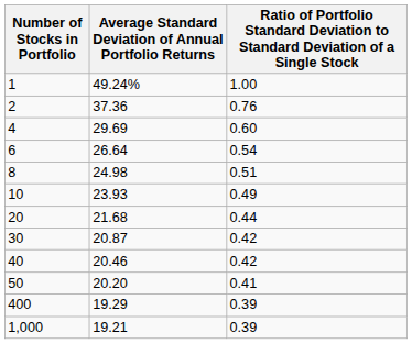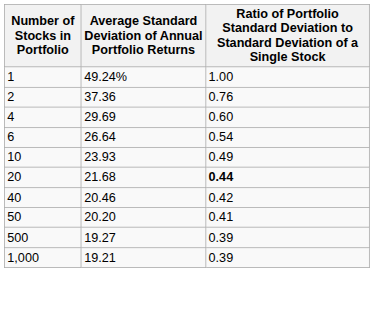- row: 8 | 24.98 | 0.51
20 | column 3: normal -> bold
- row: 30 | 20.87 | 0.42
- row: 400 | 19.29 | 0.39
+ row: 500 | 19.27 | 0.39
